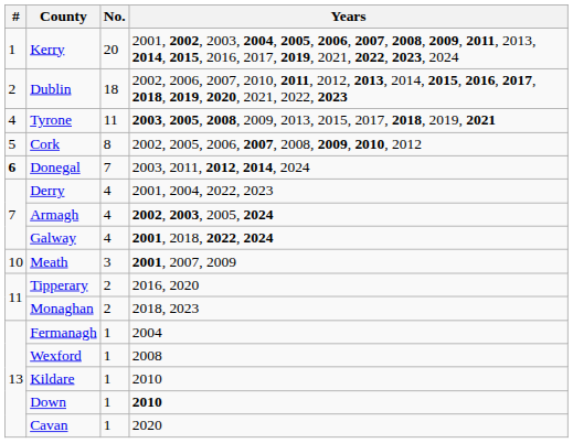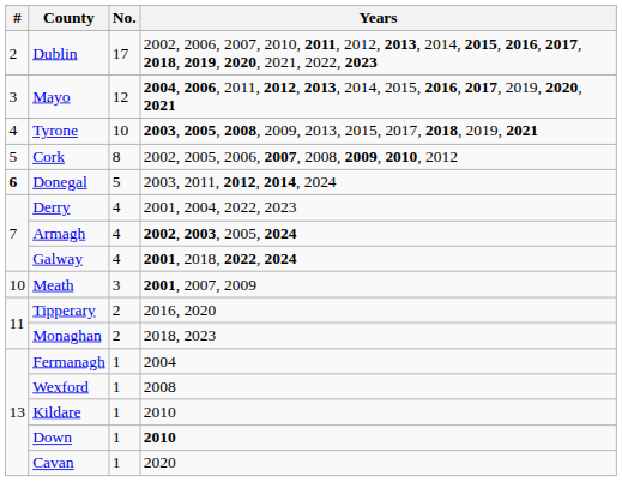- row: 1 | Kerry | 20 | 2001, 2002, 2003, 2004, 2005, 2006, 2007, 2008, 2009, 2011, 2013, 2014, 2015, 2016, 2017, 2019, 2021, 2022, 2023, 2024
Dublin | No.: 18 -> 17
+ row: 3 | Mayo | 12 | 2004, 2006, 2011, 2012, 2013, 2014, 2015, 2016, 2017, 2019, 2020, 2021
Tyrone | No.: 11 -> 10
Donegal | No.: 7 -> 5
